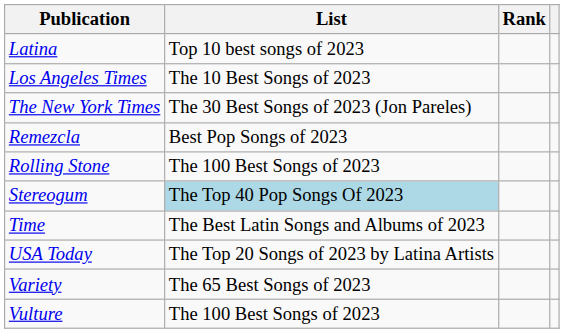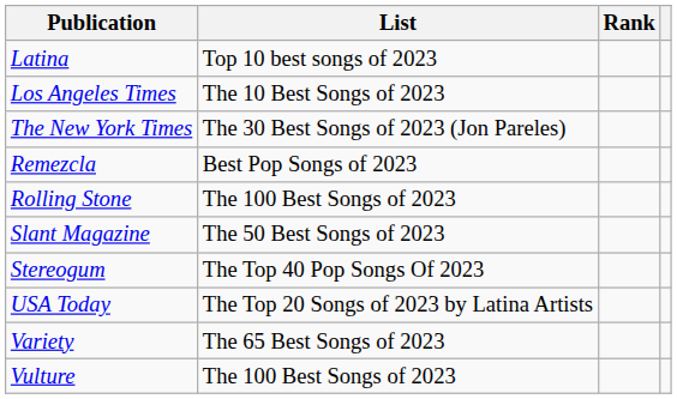+ row: Slant Magazine | The 50 Best Songs of 2023
Stereogum | List: lightblue background -> no background
- row: Time | The Best Latin Songs and Albums of 2023
